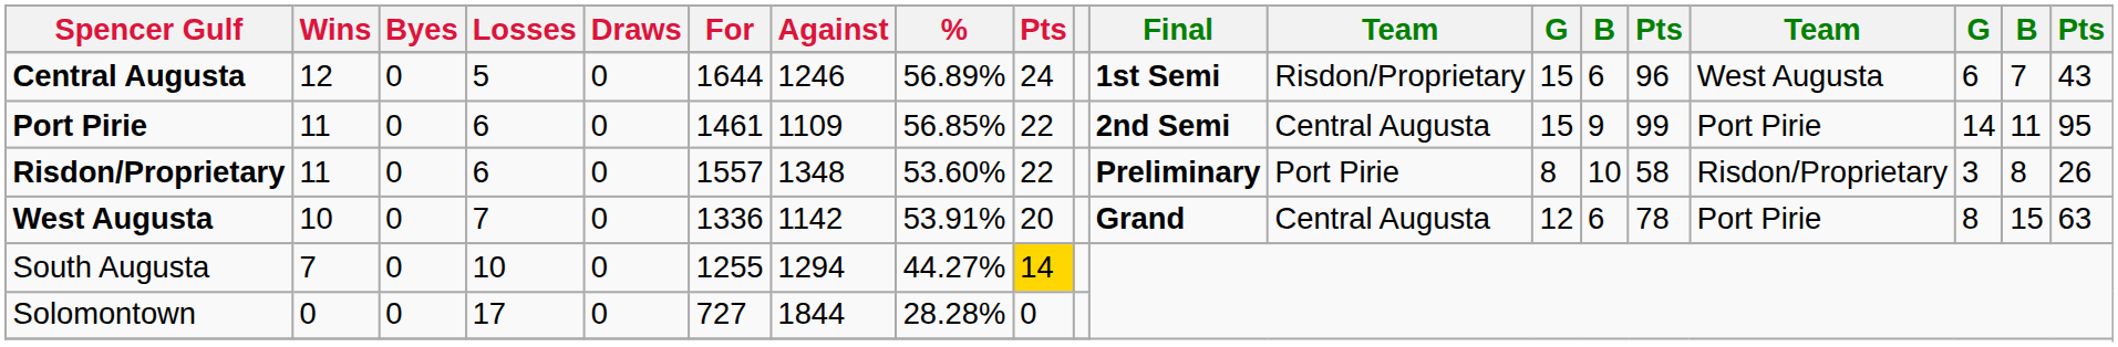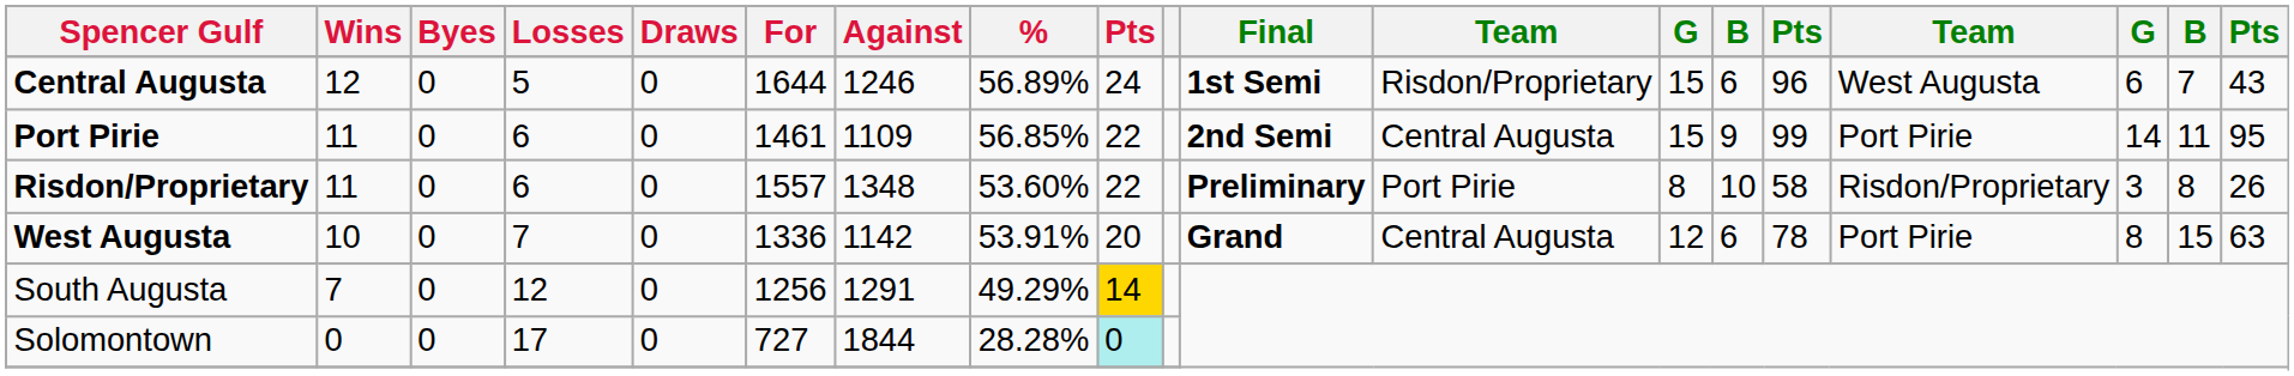South Augusta | Losses: 10 -> 12
South Augusta | For: 1255 -> 1256
South Augusta | Against: 1294 -> 1291
South Augusta | %: 44.27% -> 49.29%
Solomontown | column 9: no background -> paleturquoise background
